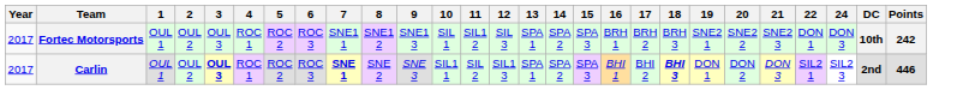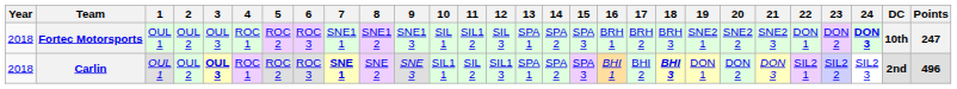+ column: 23 | DON 2 | SIL2 2
Fortec Motorsports | Year: 2017 -> 2018
Fortec Motorsports | 24: normal -> bold
Fortec Motorsports | Points: 242 -> 247
Carlin | Year: 2017 -> 2018
Carlin | Points: 446 -> 496
